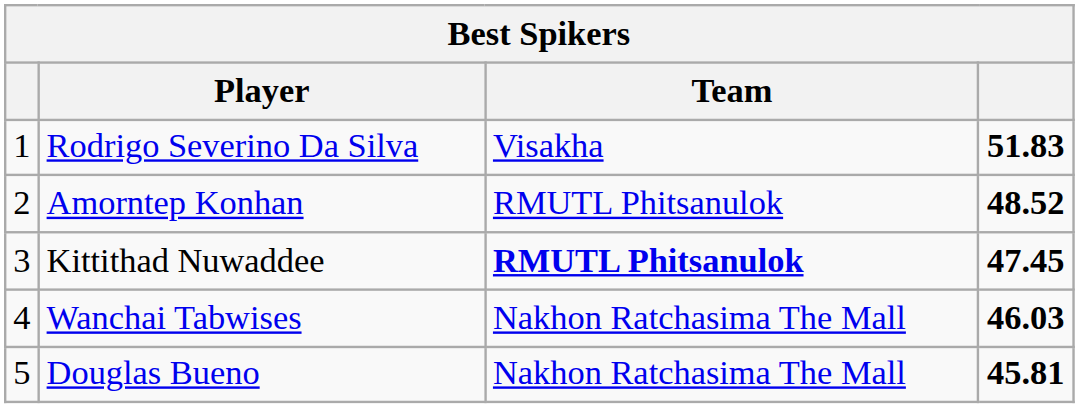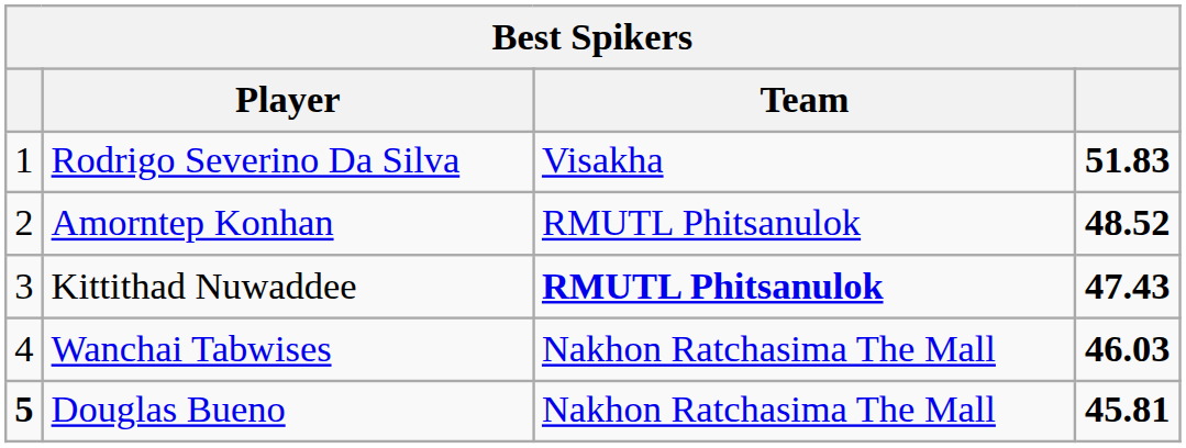Kittithad Nuwaddee | column 4: 47.45 -> 47.43
Douglas Bueno | column 1: normal -> bold
